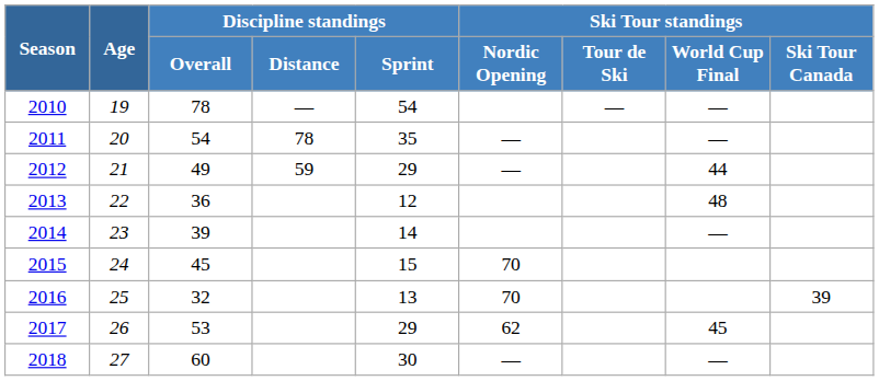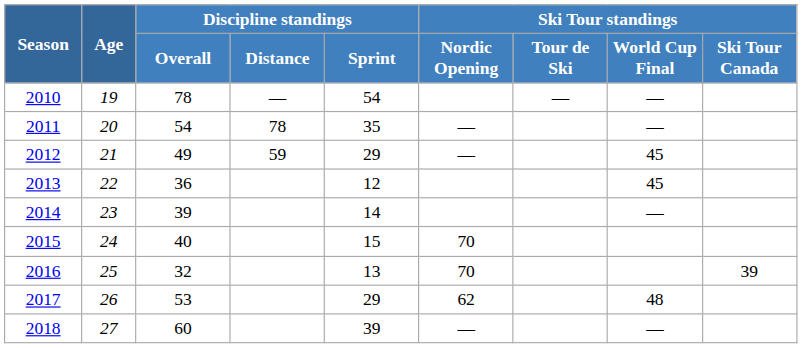2012 | Ski Tour standings / World Cup Final: 44 -> 45
2013 | Ski Tour standings / World Cup Final: 48 -> 45
2015 | Discipline standings / Overall: 45 -> 40
2017 | Ski Tour standings / World Cup Final: 45 -> 48
2018 | Discipline standings / Sprint: 30 -> 39
